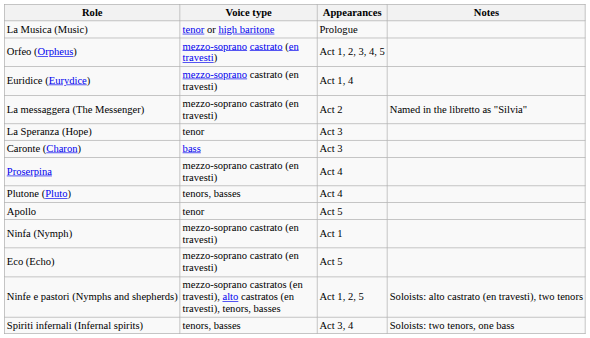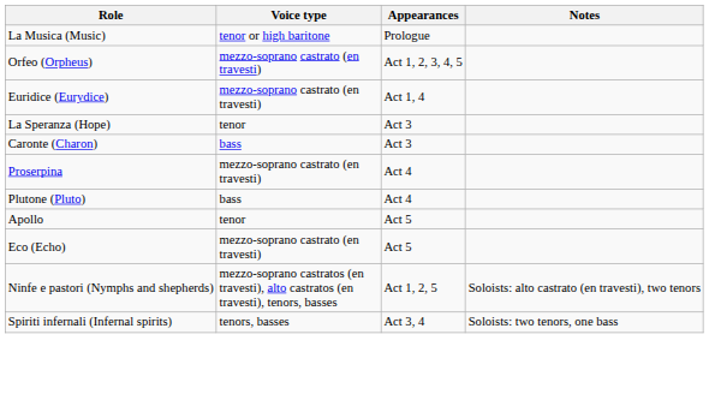- row: La messaggera (The Messenger) | mezzo-soprano castrato (en travesti) | Act 2 | Named in the libretto as "Silvia"
Plutone (Pluto) | Voice type: tenors, basses -> bass
- row: Ninfa (Nymph) | mezzo-soprano castrato (en travesti) | Act 1
